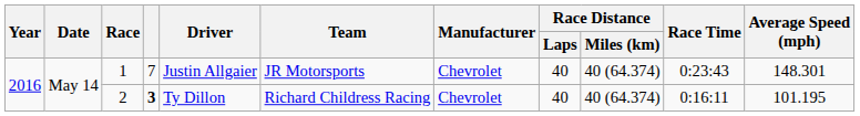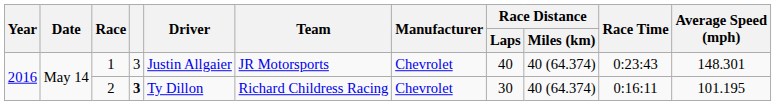1 | column 4: 7 -> 3
2 | Race Distance / Laps: 40 -> 30
